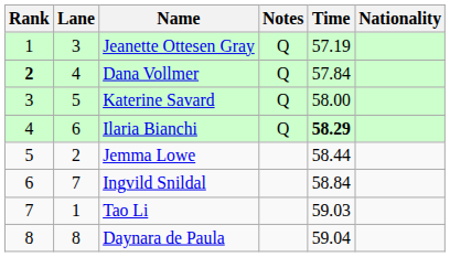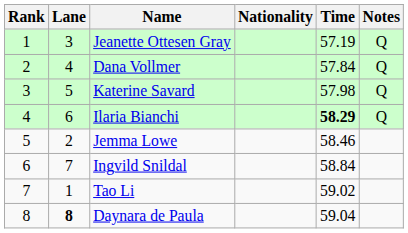columns swapped: Nationality <-> Notes
Dana Vollmer | Rank: bold -> normal
Katerine Savard | Time: 58.00 -> 57.98
Jemma Lowe | Time: 58.44 -> 58.46
Tao Li | Time: 59.03 -> 59.02
Daynara de Paula | Lane: normal -> bold
